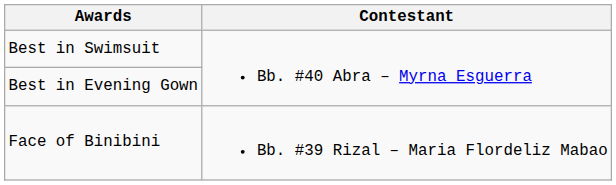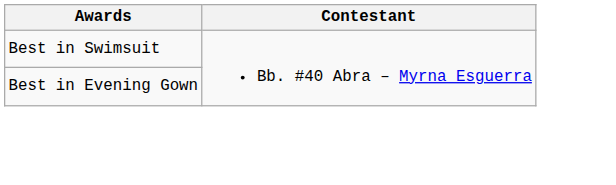- row: Face of Binibini | Bb. #39 Rizal – Maria Flordeliz Mabao
